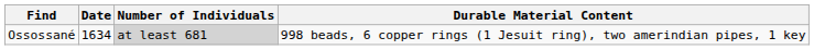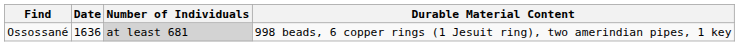Ossossané | Date: 1634 -> 1636
